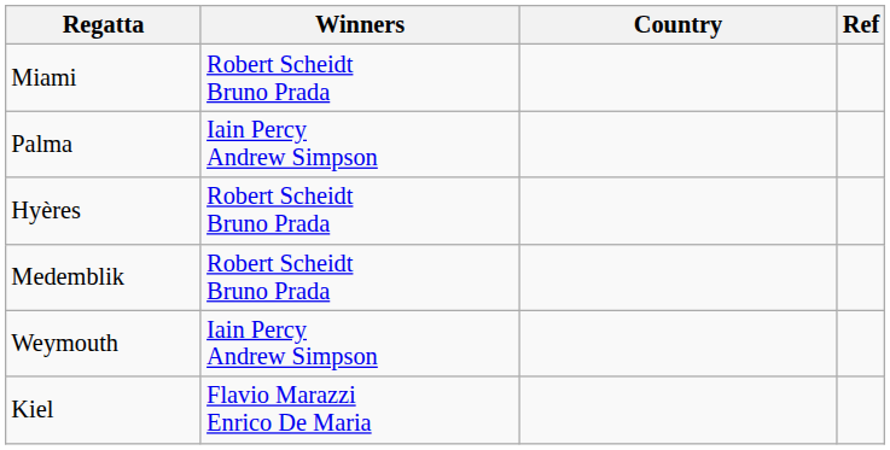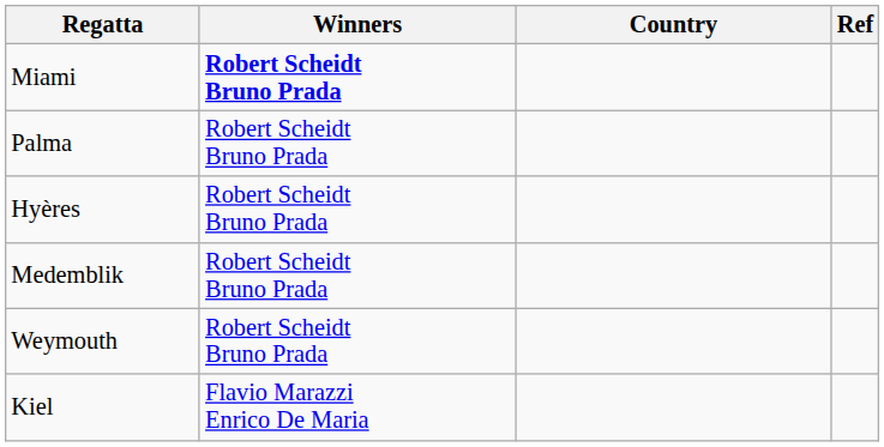Miami | Winners: normal -> bold
Palma | Winners: Iain Percy Andrew Simpson -> Robert Scheidt Bruno Prada
Weymouth | Winners: Iain Percy Andrew Simpson -> Robert Scheidt Bruno Prada
